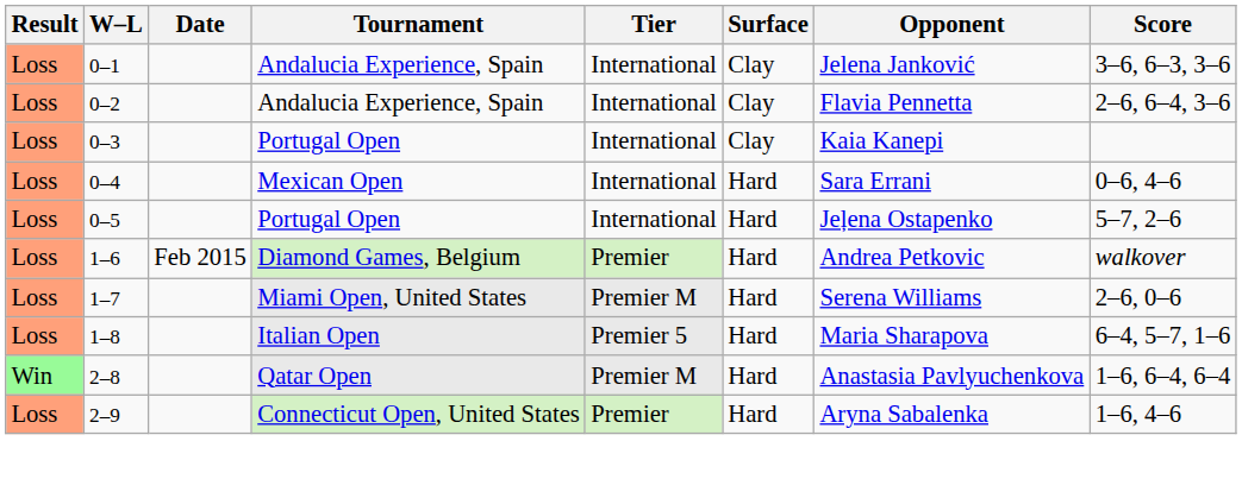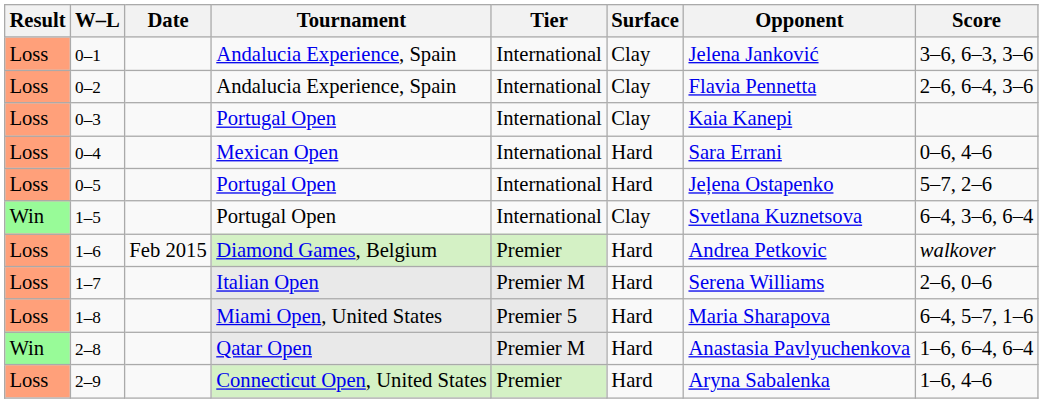+ row: Win | 1–5 | Portugal Open | International | Clay | Svetlana Kuznetsova | 6–4, 3–6, 6–4
1–7 | Tournament: Miami Open, United States -> Italian Open
1–8 | Tournament: Italian Open -> Miami Open, United States
